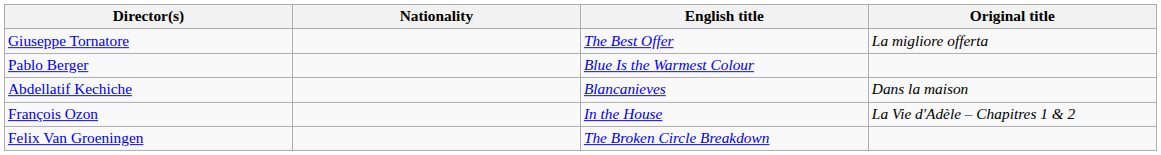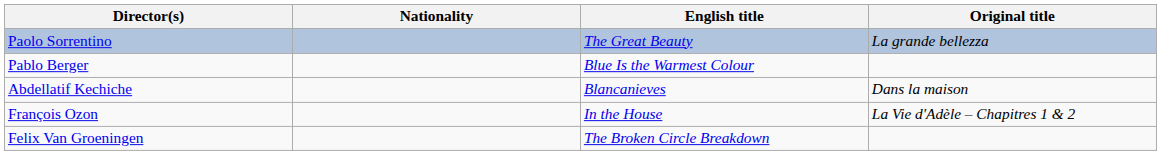+ row: Paolo Sorrentino | The Great Beauty | La grande bellezza
- row: Giuseppe Tornatore | The Best Offer | La migliore offerta
